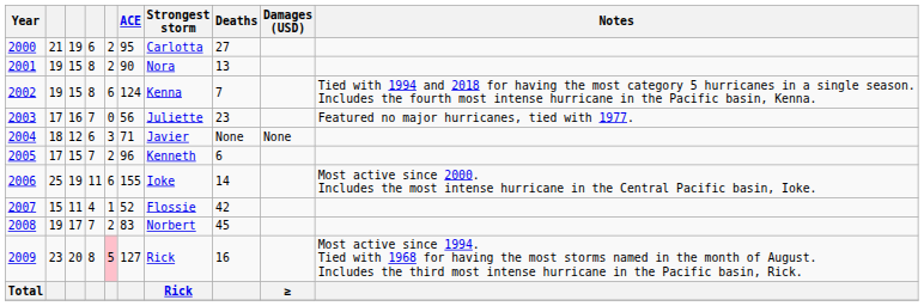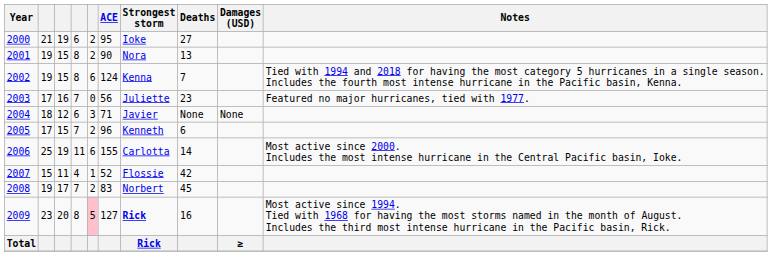2000 | Strongest storm: Carlotta -> Ioke
2006 | Strongest storm: Ioke -> Carlotta
2009 | Strongest storm: normal -> bold
